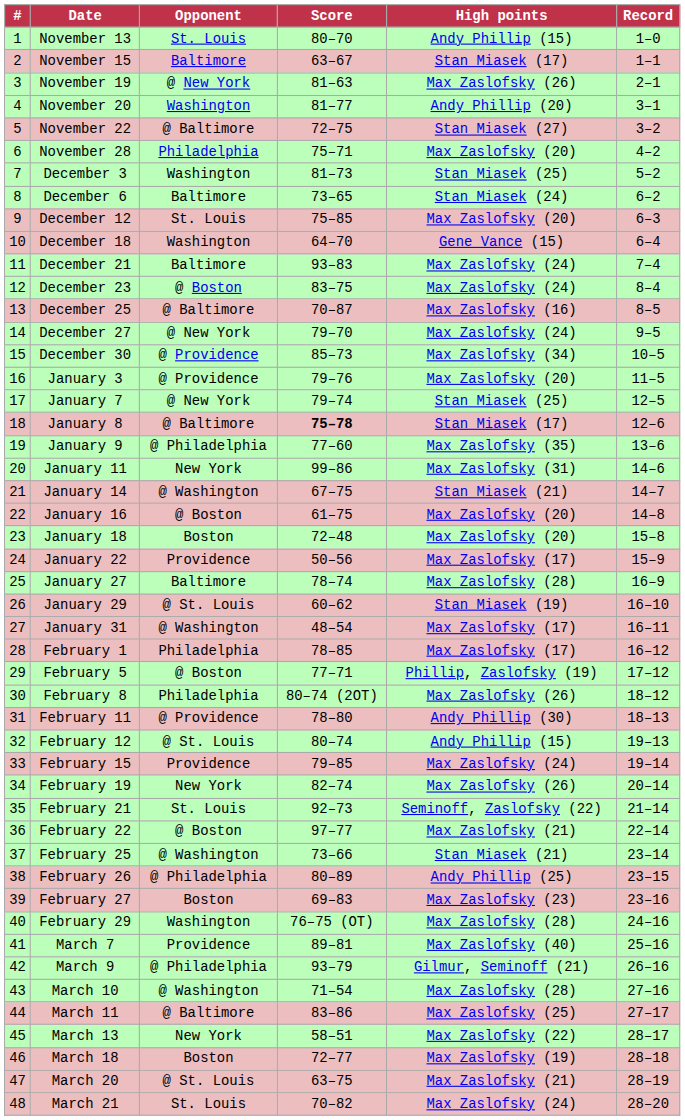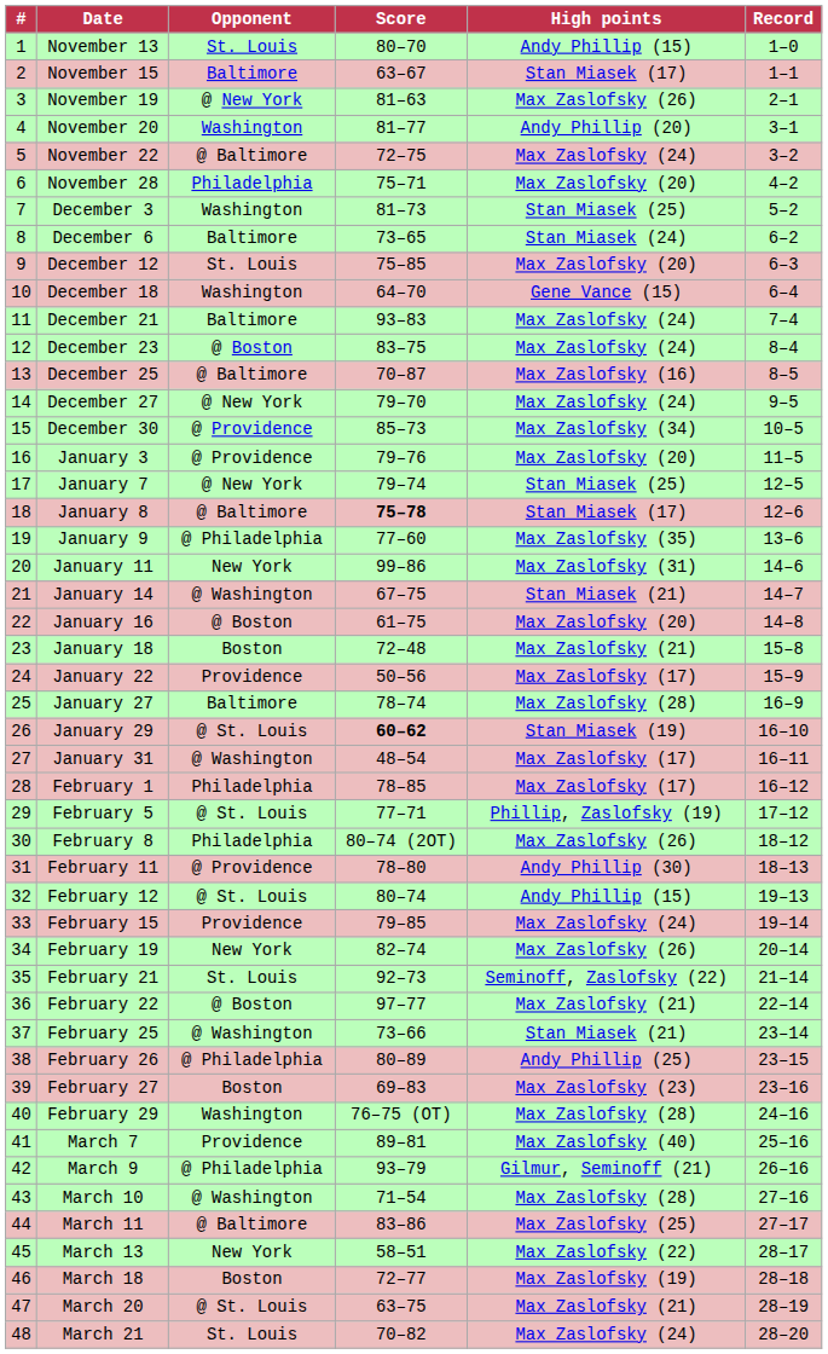November 22 | High points: Stan Miasek (27) -> Max Zaslofsky (24)
January 18 | High points: Max Zaslofsky (20) -> Max Zaslofsky (21)
January 29 | Score: normal -> bold
February 5 | Opponent: @ Boston -> @ St. Louis
